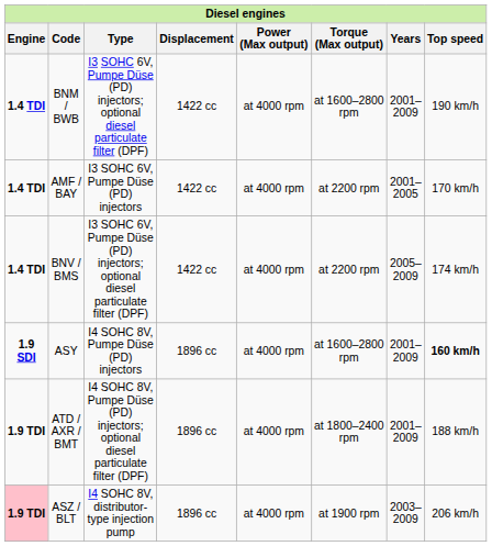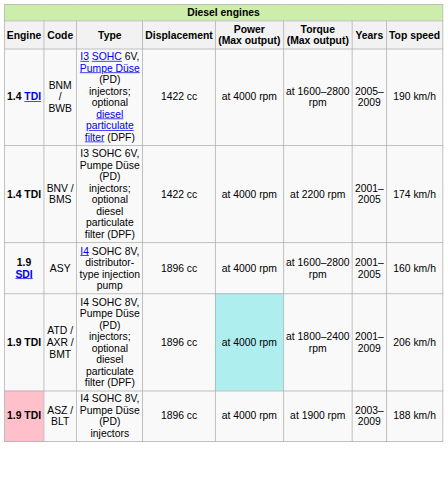BNM / BWB | Years: 2001–2009 -> 2005–2009
- row: 1.4 TDI | AMF / BAY | I3 SOHC 6V, Pumpe Düse (PD) injectors | 1422 cc | at 4000 rpm | at 2200 rpm | 2001–2005 | 170 km/h
BNV / BMS | Years: 2005–2009 -> 2001–2005
ASY | Type: I4 SOHC 8V, Pumpe Düse (PD) injectors -> I4 SOHC 8V, distributor-type injection pump
ASY | Years: 2001–2009 -> 2001–2005
ASY | Top speed: bold -> normal
ATD / AXR / BMT | Power (Max output): no background -> paleturquoise background
ATD / AXR / BMT | Top speed: 188 km/h -> 206 km/h
ASZ / BLT | Type: I4 SOHC 8V, distributor-type injection pump -> I4 SOHC 8V, Pumpe Düse (PD) injectors
ASZ / BLT | Top speed: 206 km/h -> 188 km/h
